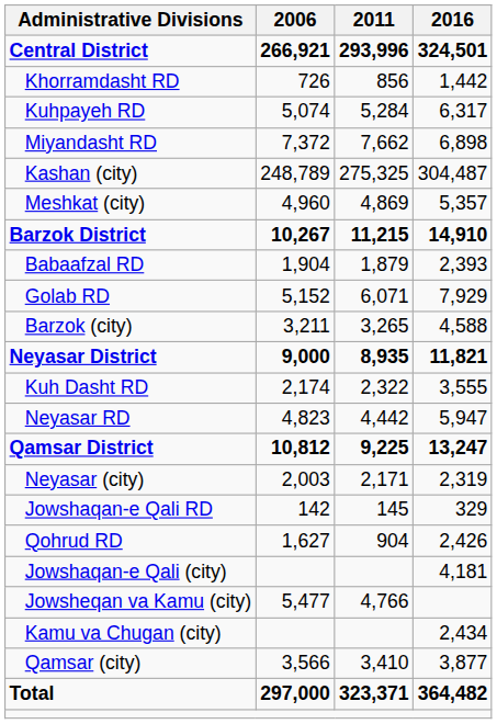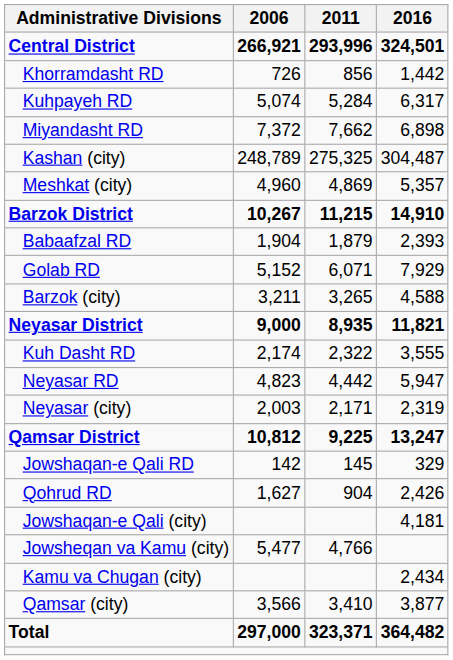rows swapped: Neyasar (city) <-> Qamsar District
